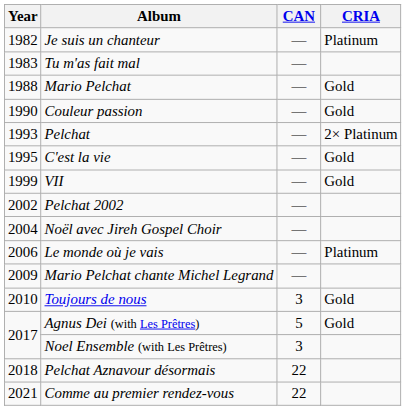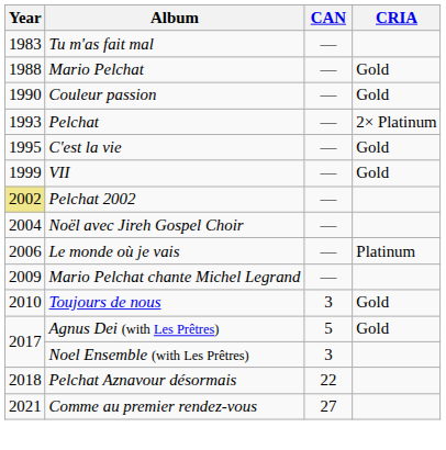- row: 1982 | Je suis un chanteur | — | Platinum
Pelchat 2002 | Year: no background -> khaki background
Comme au premier rendez-vous | CAN: 22 -> 27
